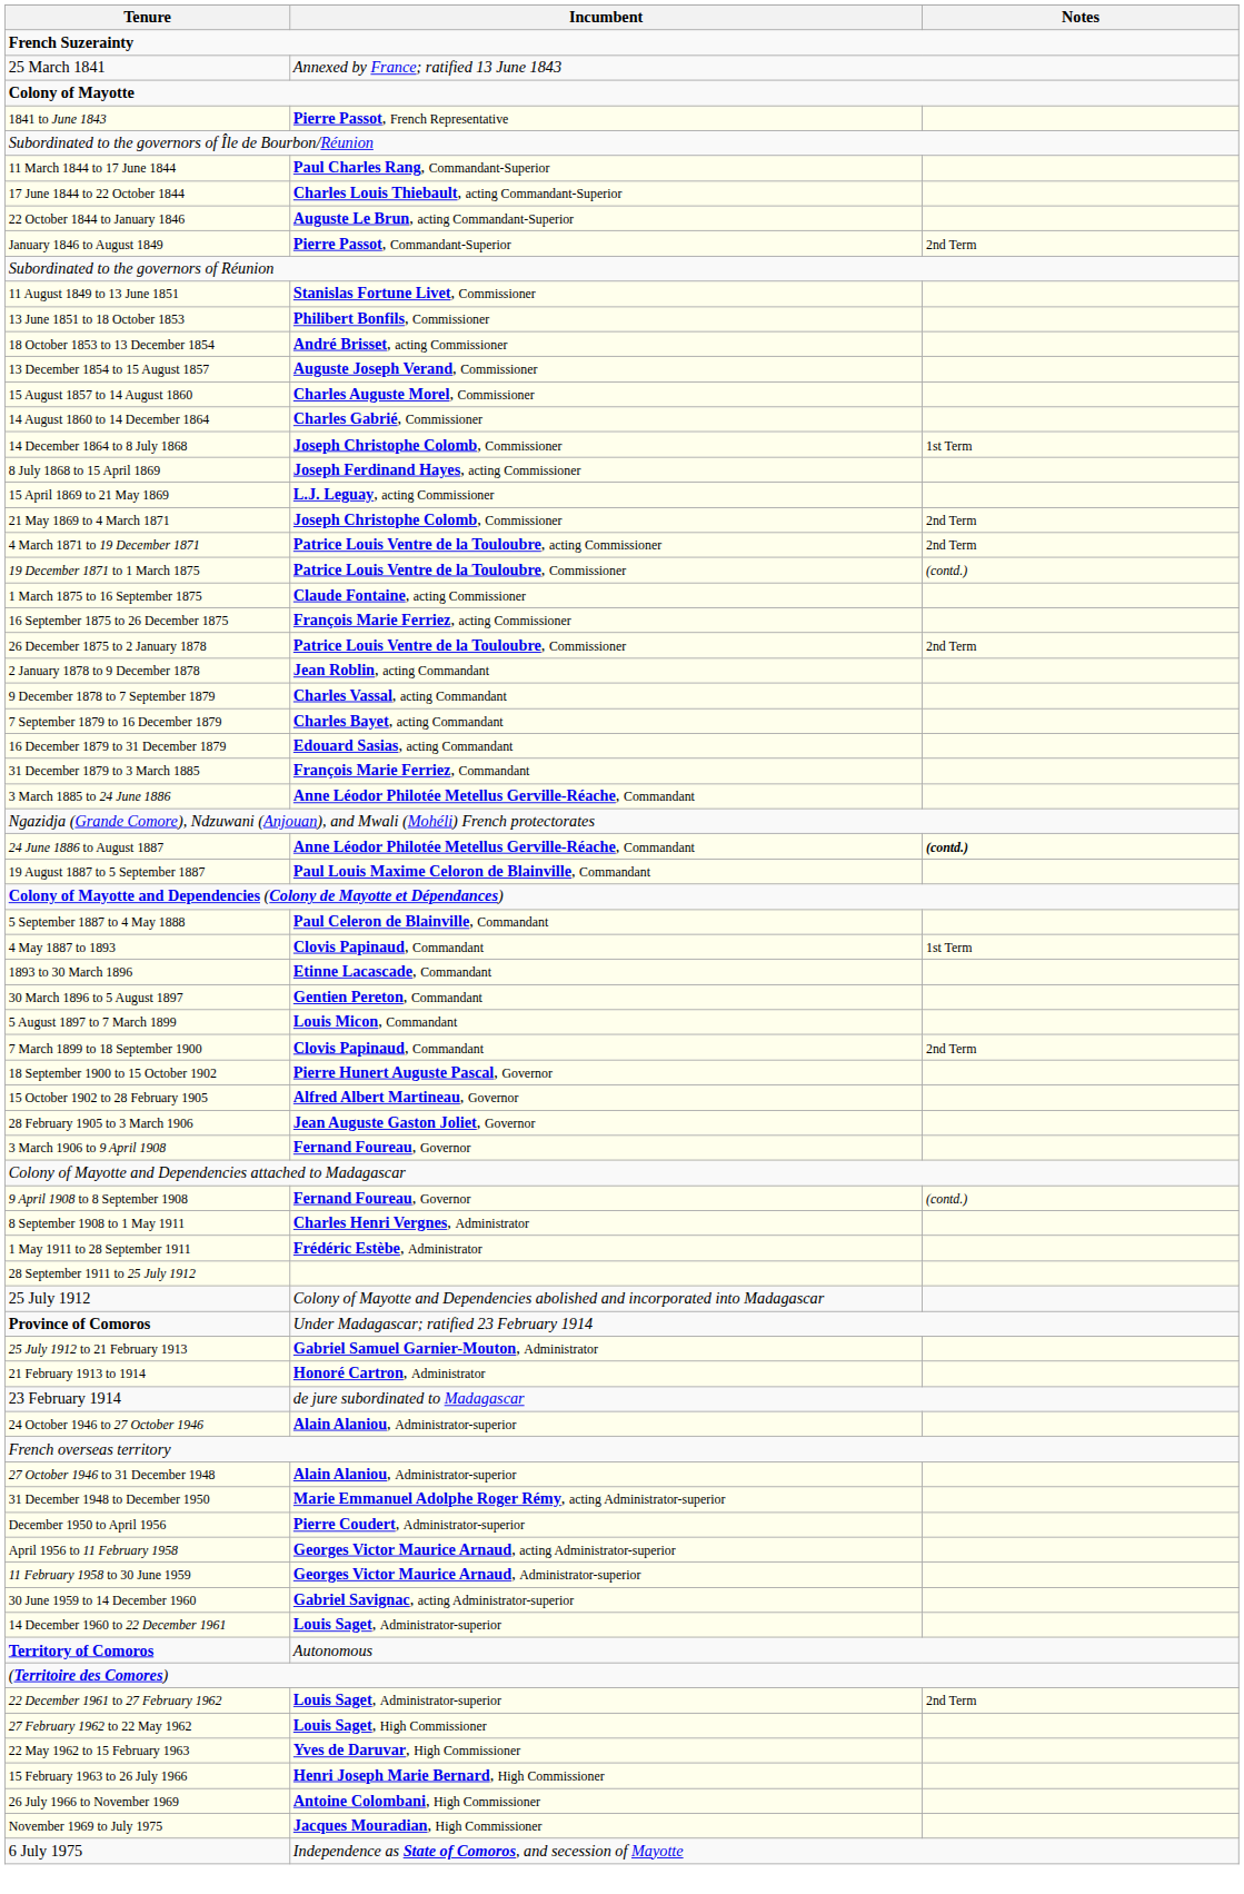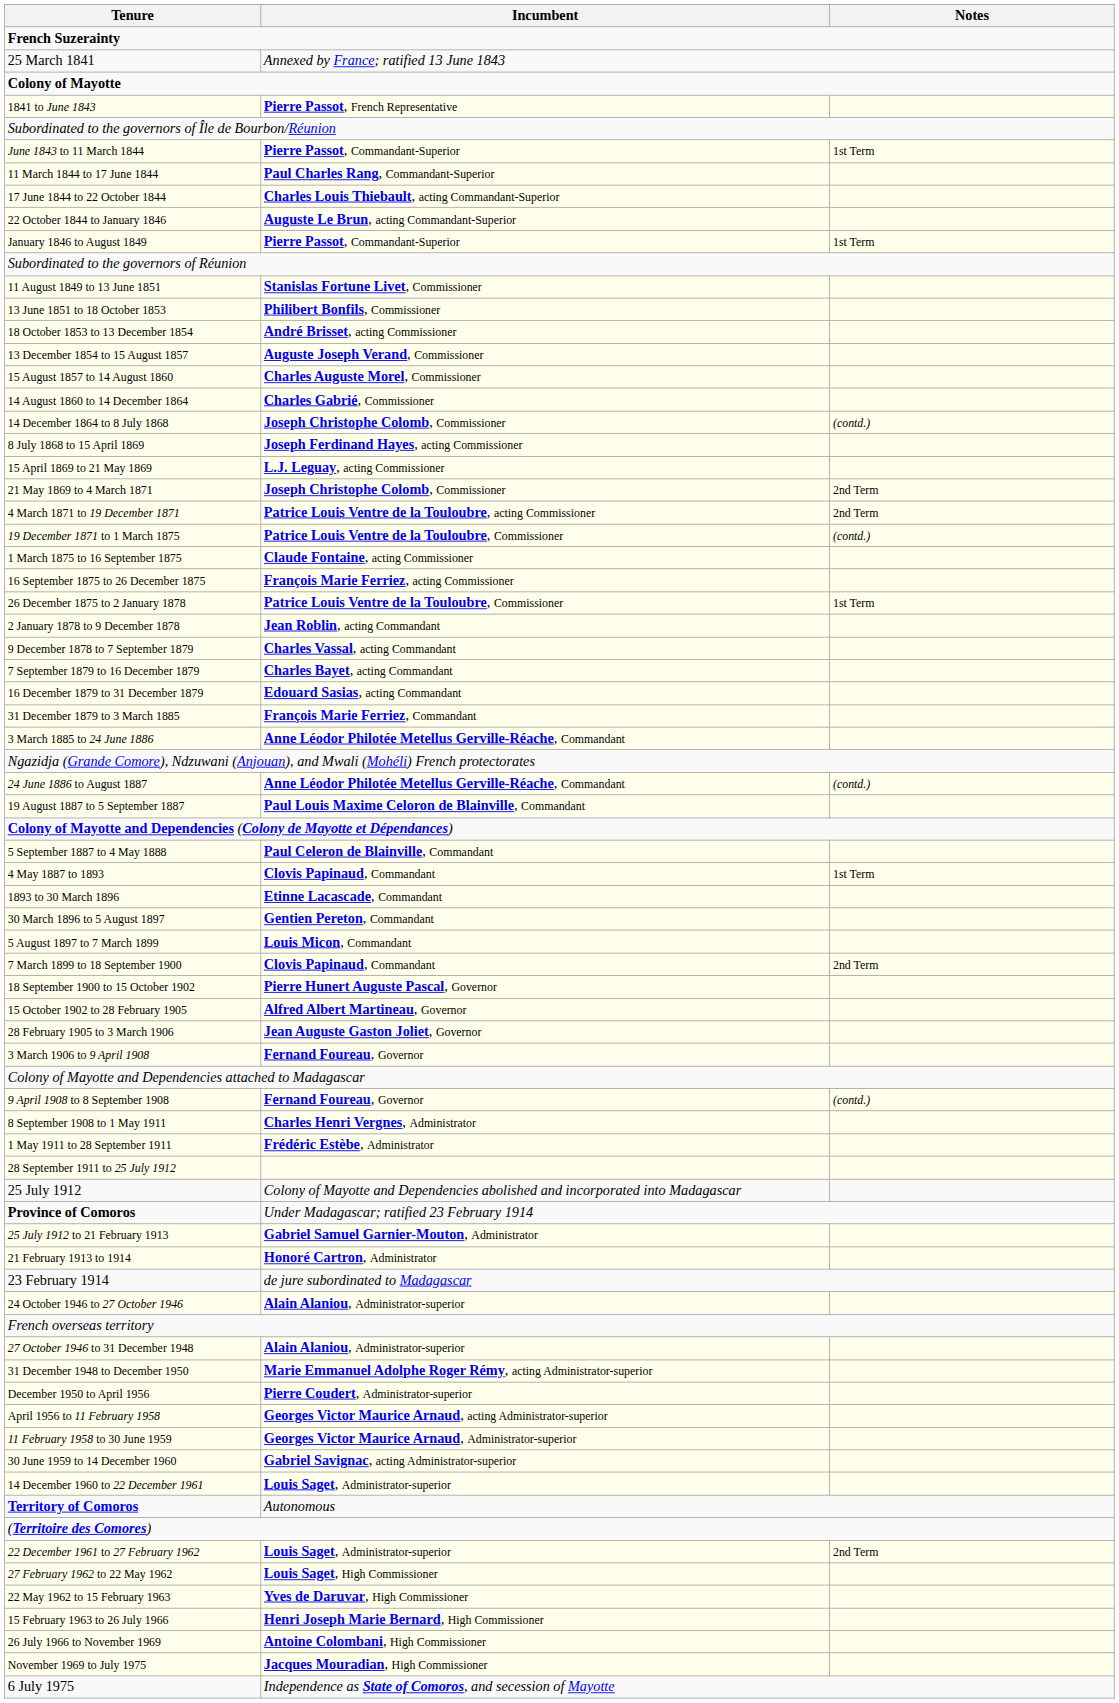+ row: June 1843 to 11 March 1844 | Pierre Passot, Commandant-Superior | 1st Term
January 1846 to August 1849 | Notes: 2nd Term -> 1st Term
14 December 1864 to 8 July 1868 | Notes: 1st Term -> (contd.)
26 December 1875 to 2 January 1878 | Notes: 2nd Term -> 1st Term
24 June 1886 to August 1887 | Notes: bold -> normal
